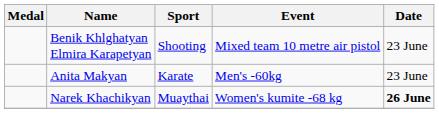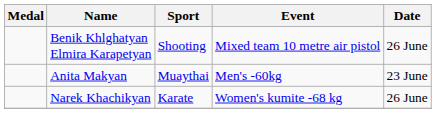Benik Khlghatyan Elmira Karapetyan | Date: 23 June -> 26 June
Anita Makyan | Sport: Karate -> Muaythai
Narek Khachikyan | Sport: Muaythai -> Karate
Narek Khachikyan | Date: bold -> normal
